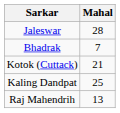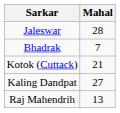Kaling Dandpat | Mahal: 25 -> 27
